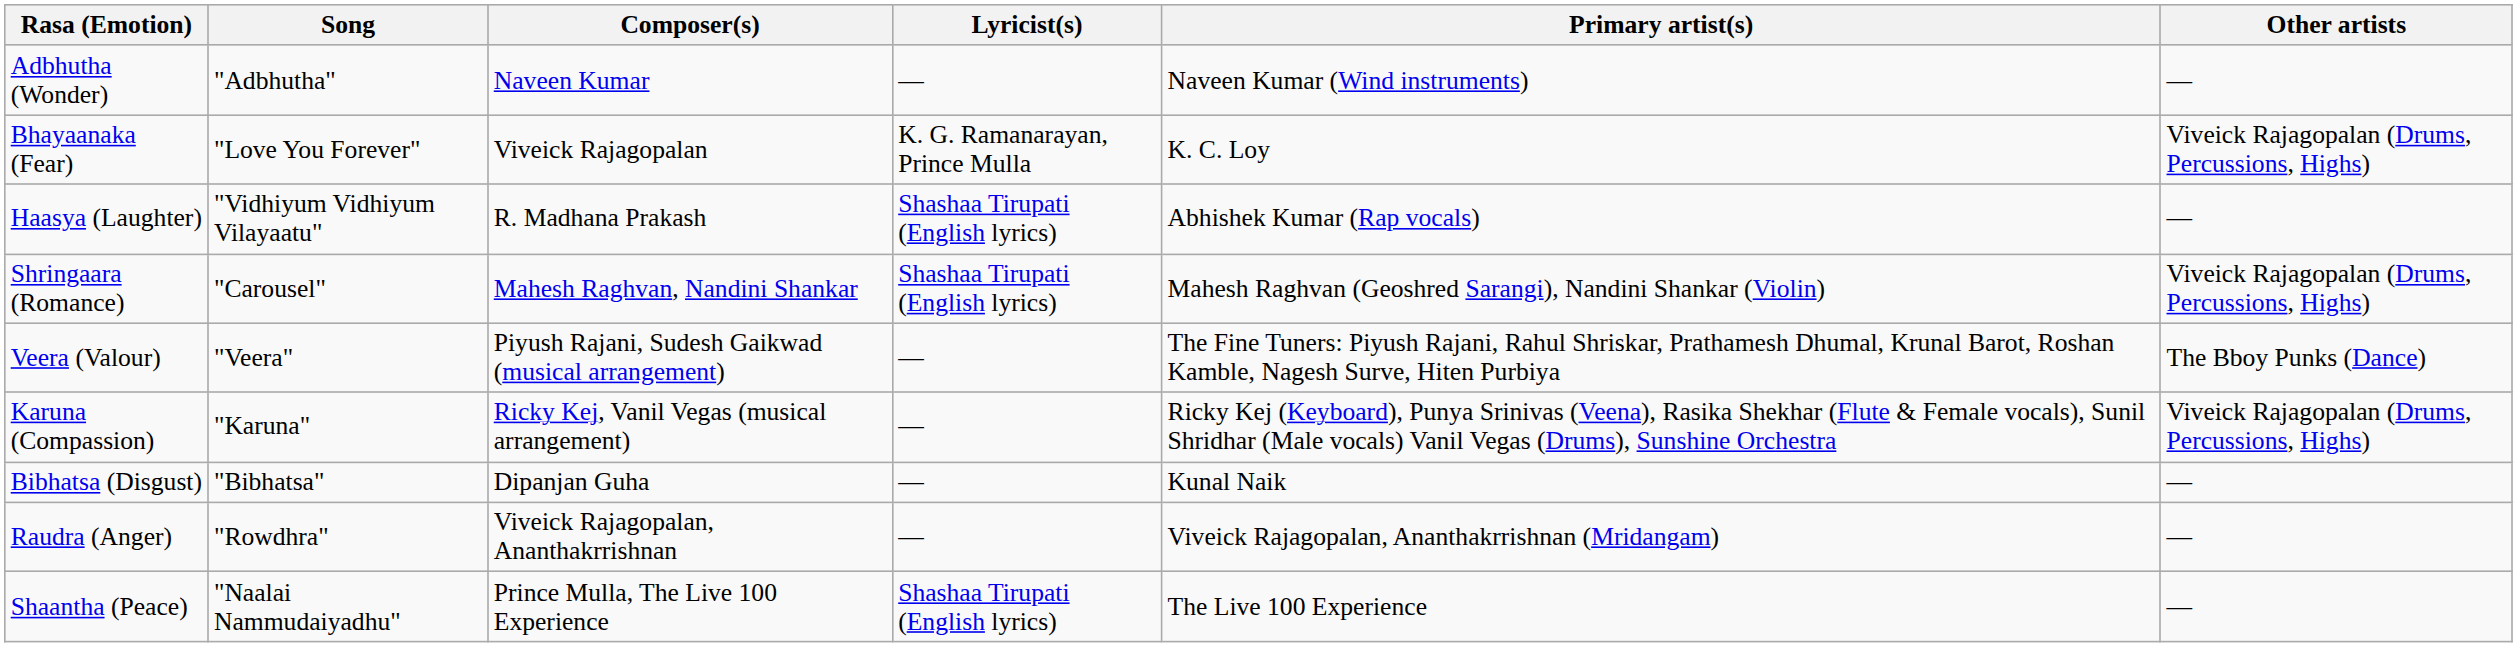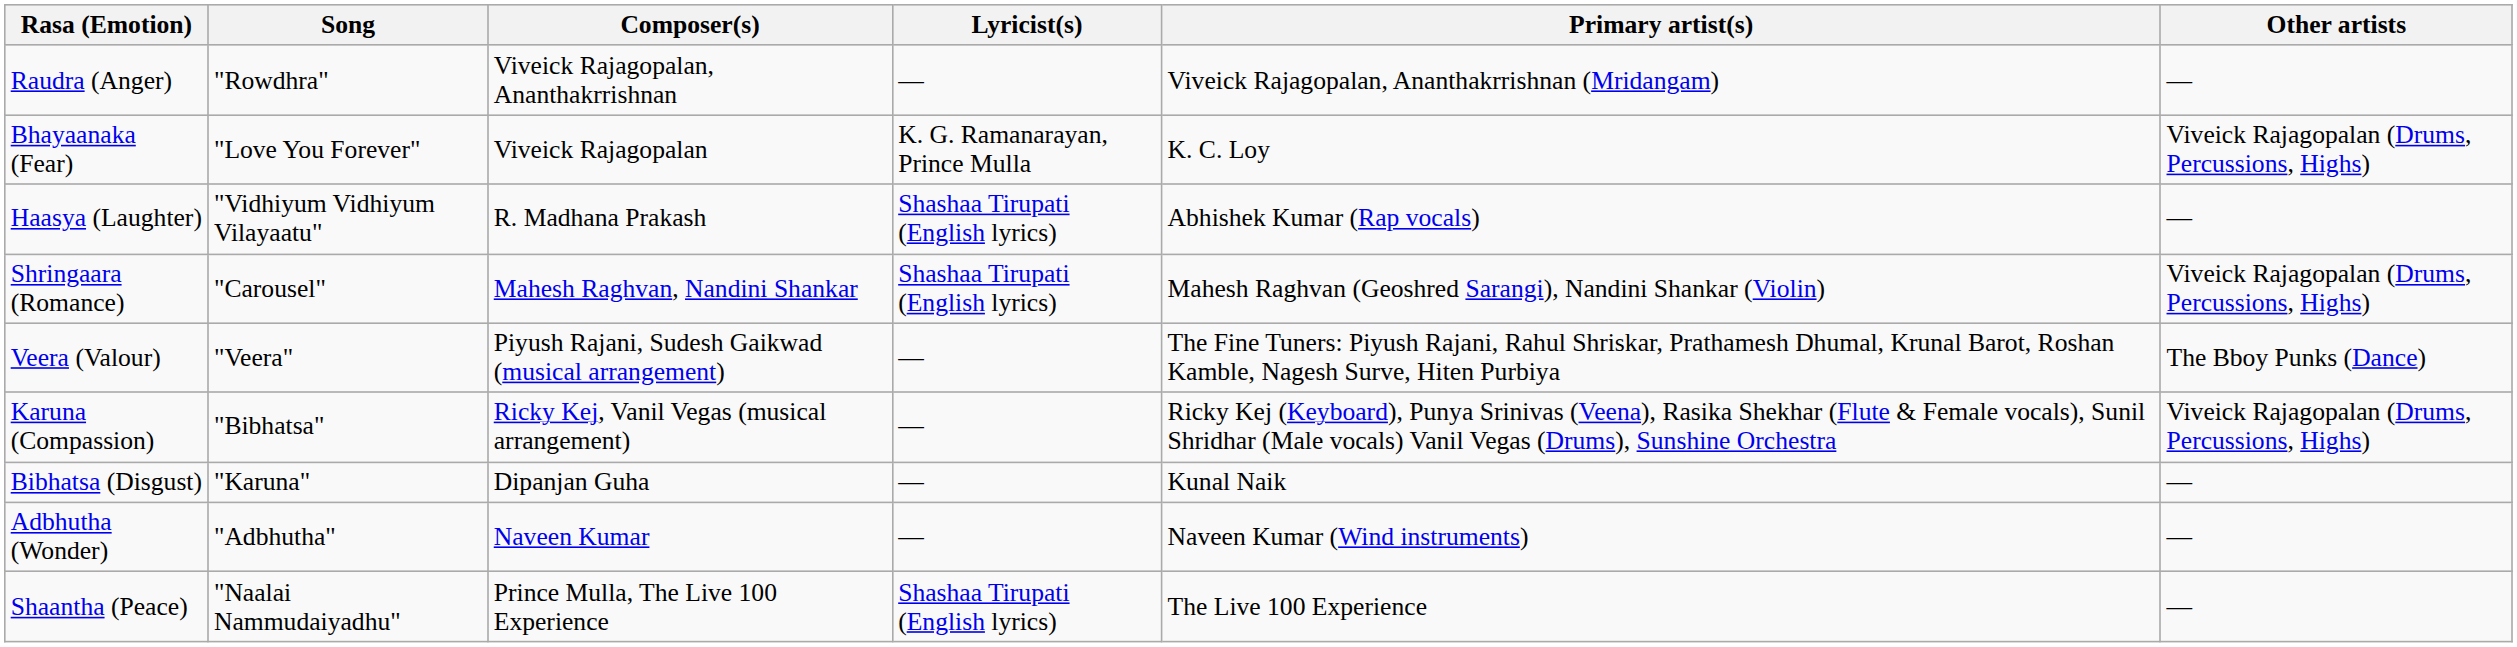rows swapped: Adbhutha (Wonder) <-> Raudra (Anger)
Karuna (Compassion) | Song: "Karuna" -> "Bibhatsa"
Bibhatsa (Disgust) | Song: "Bibhatsa" -> "Karuna"
